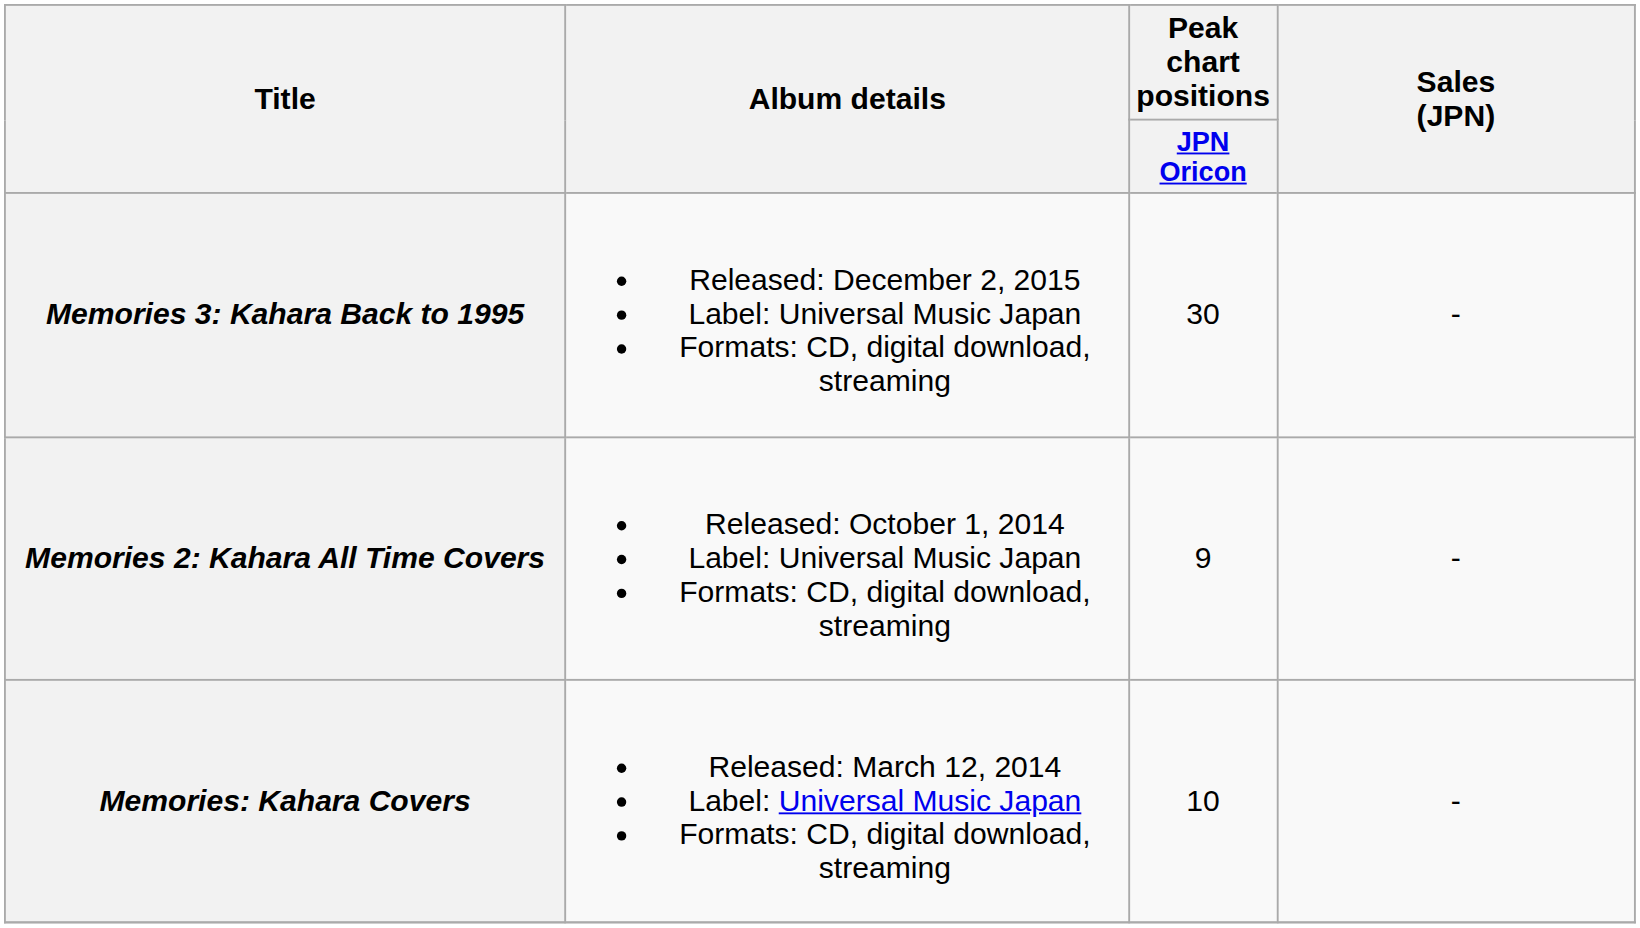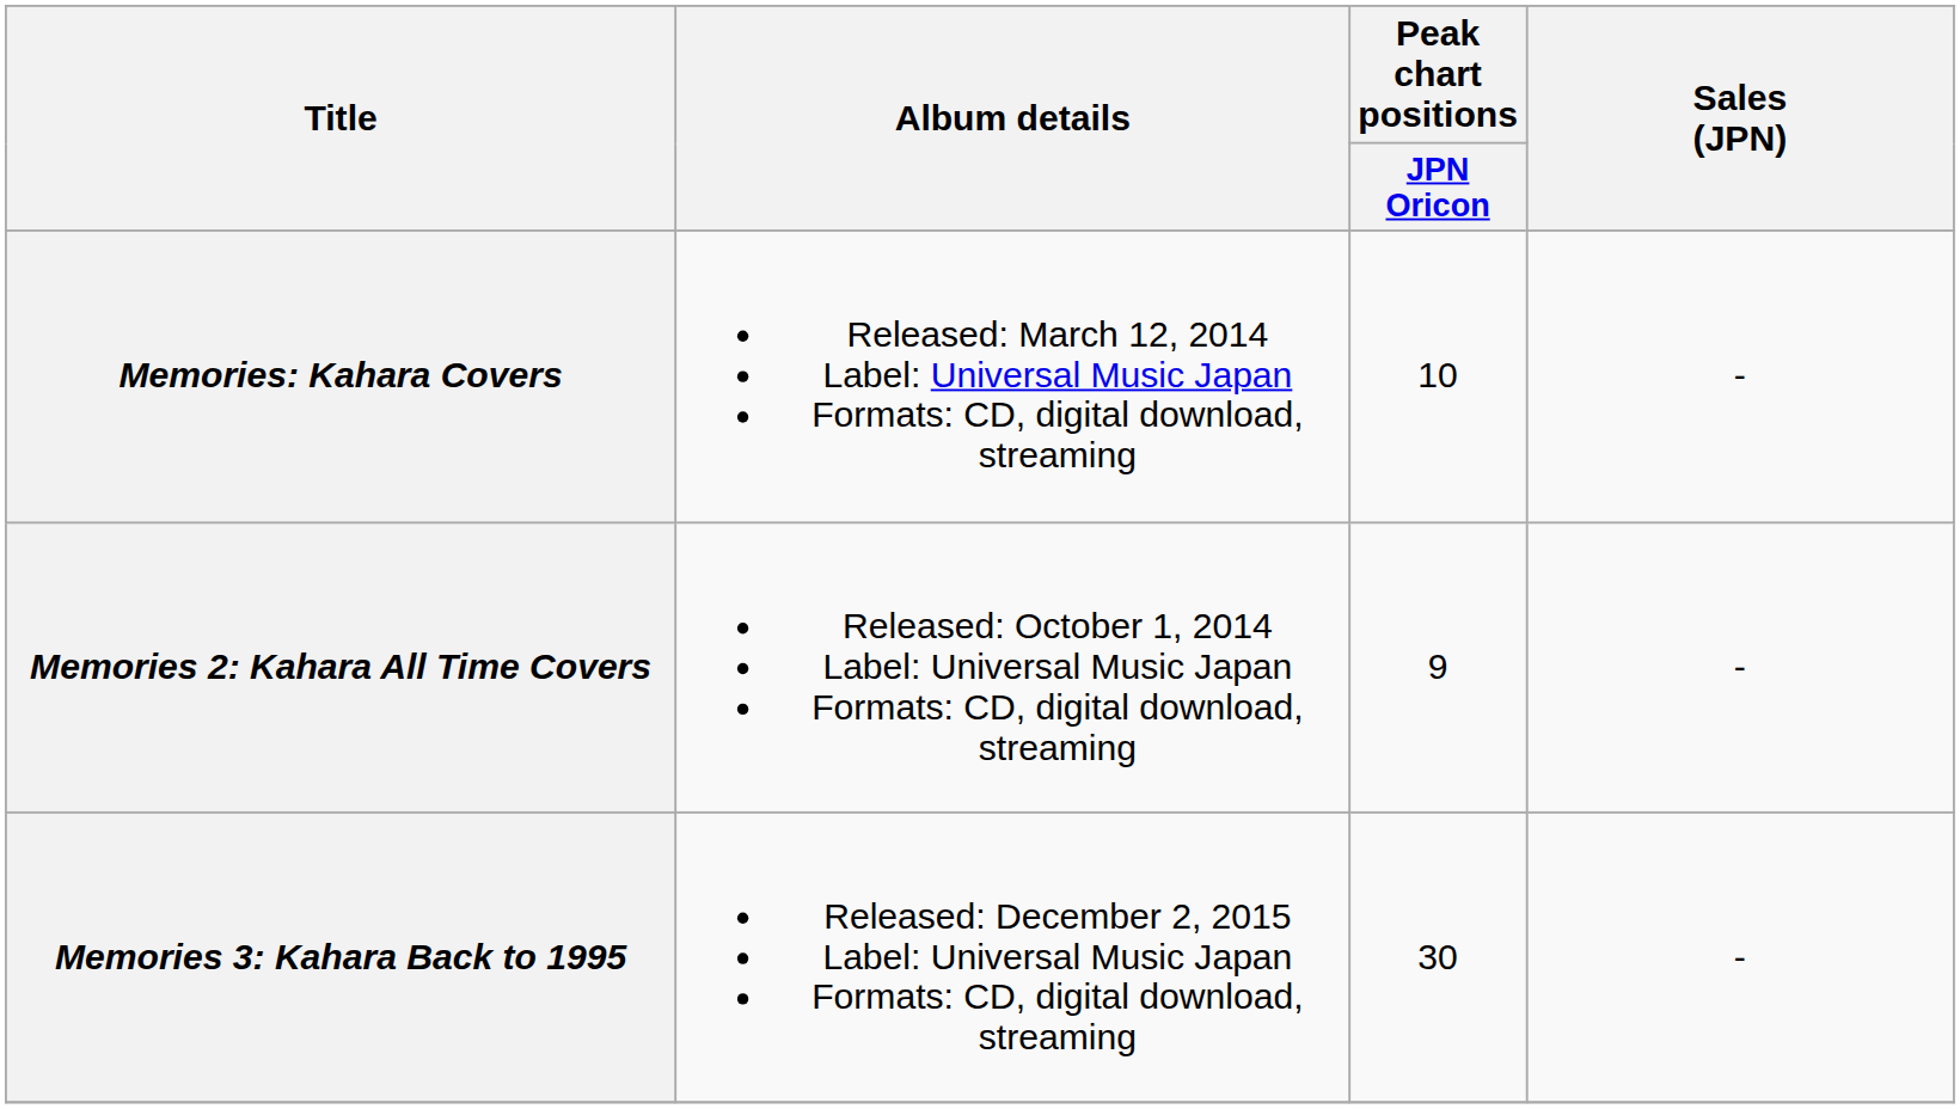rows swapped: Memories: Kahara Covers <-> Memories 3: Kahara Back to 1995
